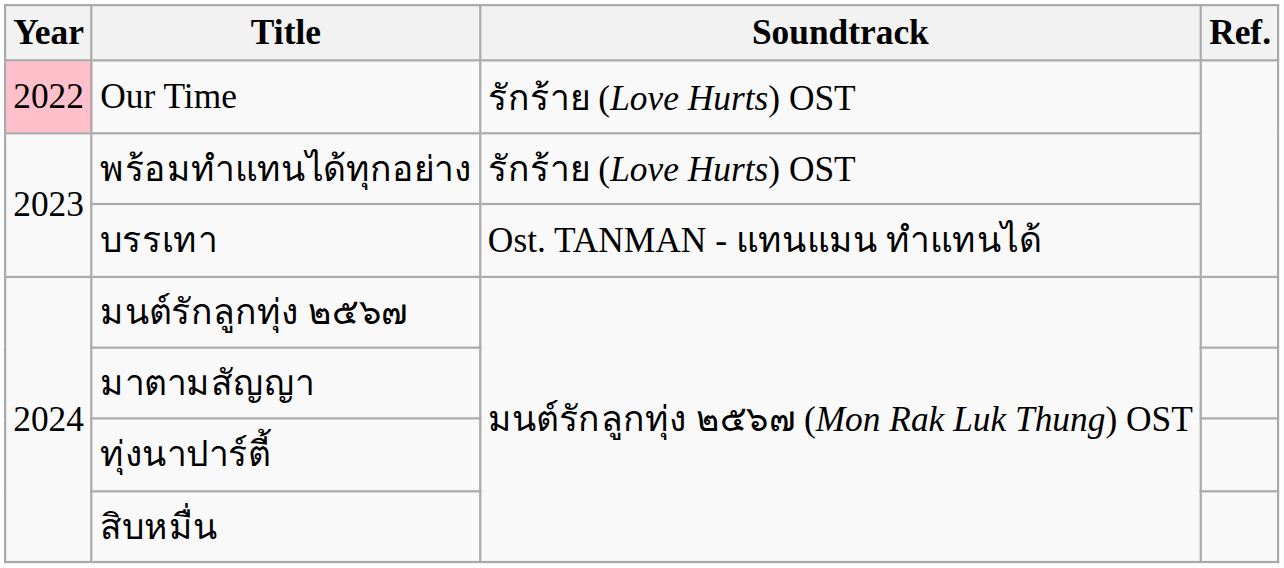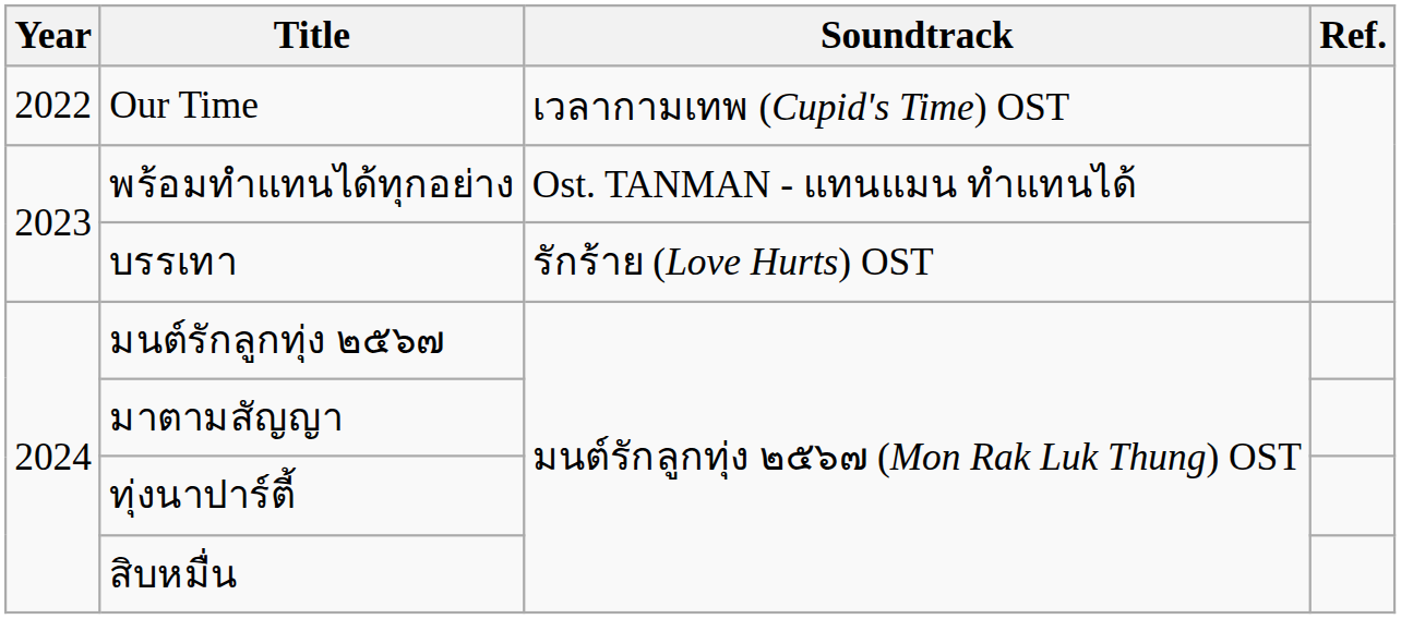Our Time | Year: pink background -> no background
Our Time | Soundtrack: รักร้าย (Love Hurts) OST -> เวลากามเทพ (Cupid's Time) OST
พร้อมทำแทนได้ทุกอย่าง | Soundtrack: รักร้าย (Love Hurts) OST -> Ost. TANMAN - แทนแมน ทำแทนได้
บรรเทา | Soundtrack: Ost. TANMAN - แทนแมน ทำแทนได้ -> รักร้าย (Love Hurts) OST
